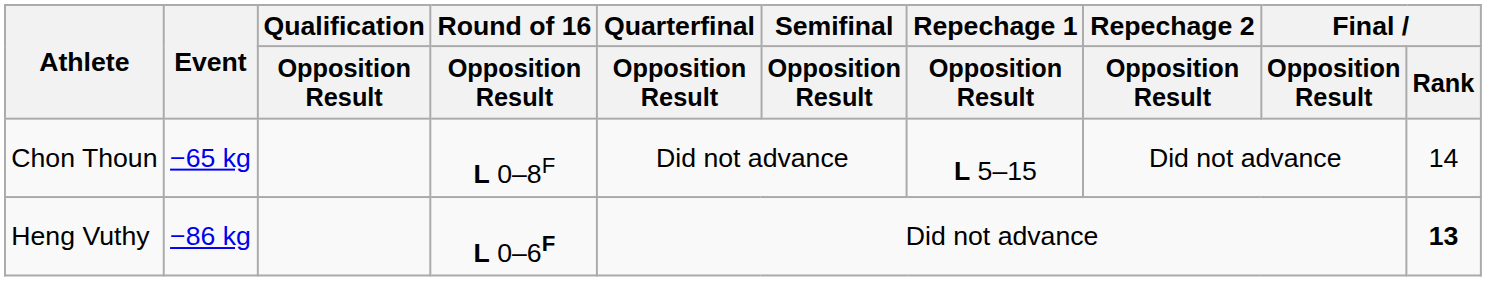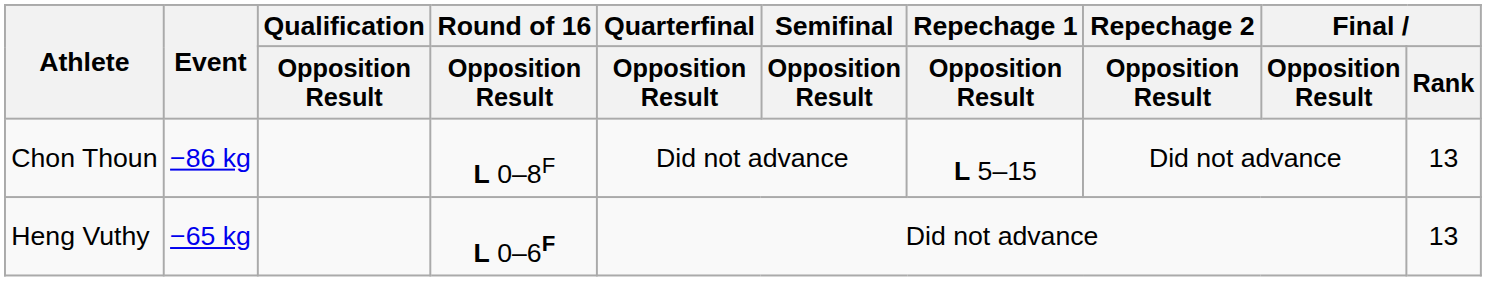Chon Thoun | Event: −65 kg -> −86 kg
Chon Thoun | Final / Rank: 14 -> 13
Heng Vuthy | Event: −86 kg -> −65 kg
Heng Vuthy | Final / Rank: bold -> normal
